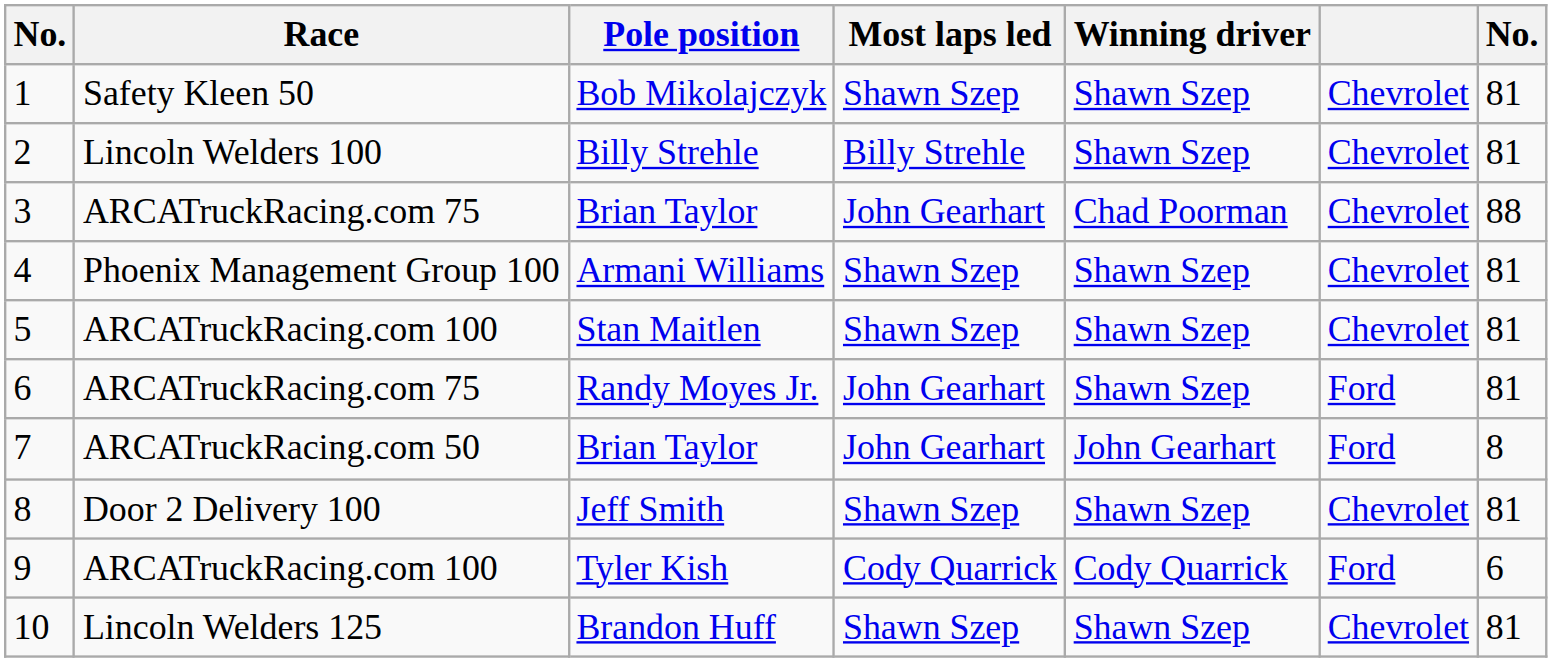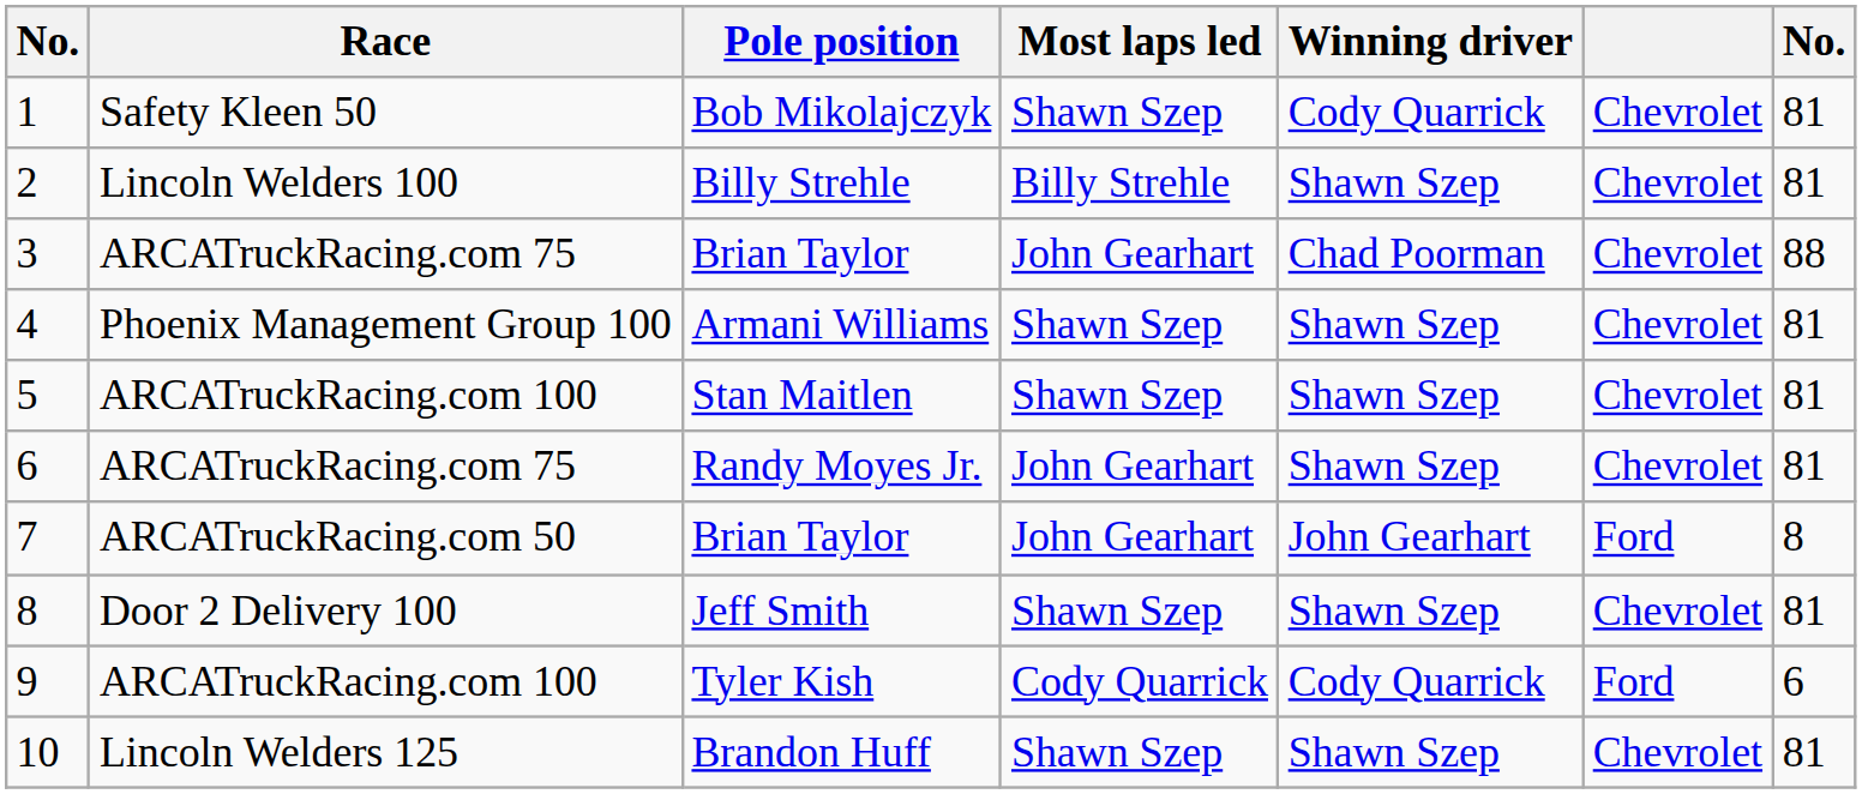Bob Mikolajczyk | Winning driver: Shawn Szep -> Cody Quarrick
Randy Moyes Jr. | column 6: Ford -> Chevrolet
